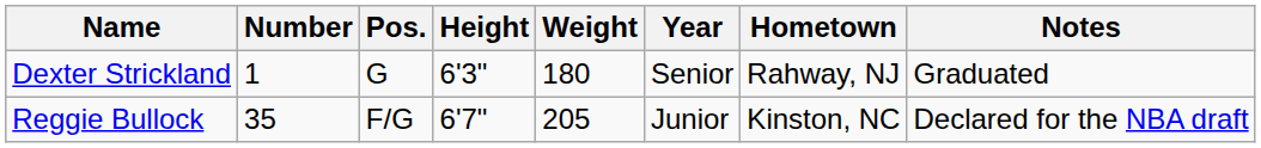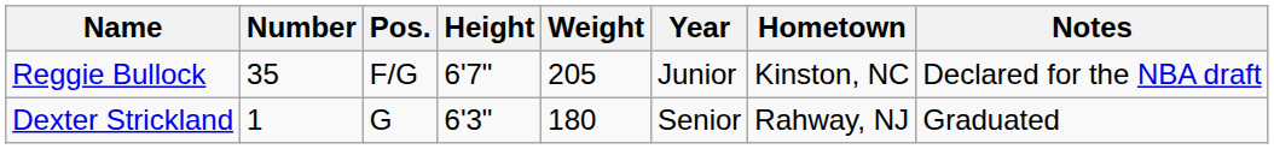rows swapped: Reggie Bullock <-> Dexter Strickland
